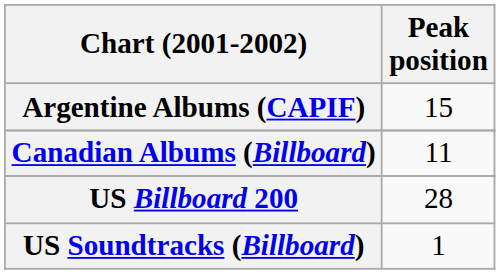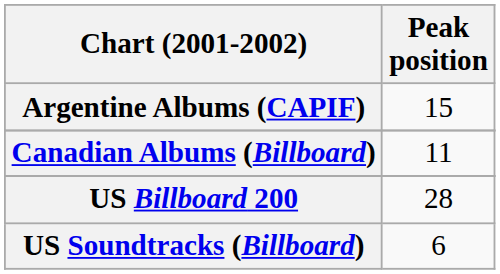US Soundtracks (Billboard) | Peak position: 1 -> 6
